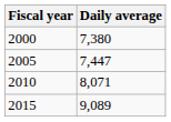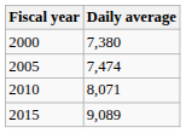2005 | Daily average: 7,447 -> 7,474
